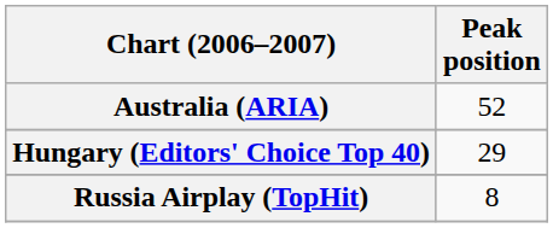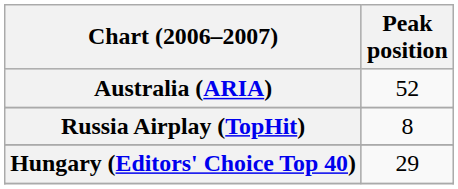rows swapped: Hungary (Editors' Choice Top 40) <-> Russia Airplay (TopHit)
